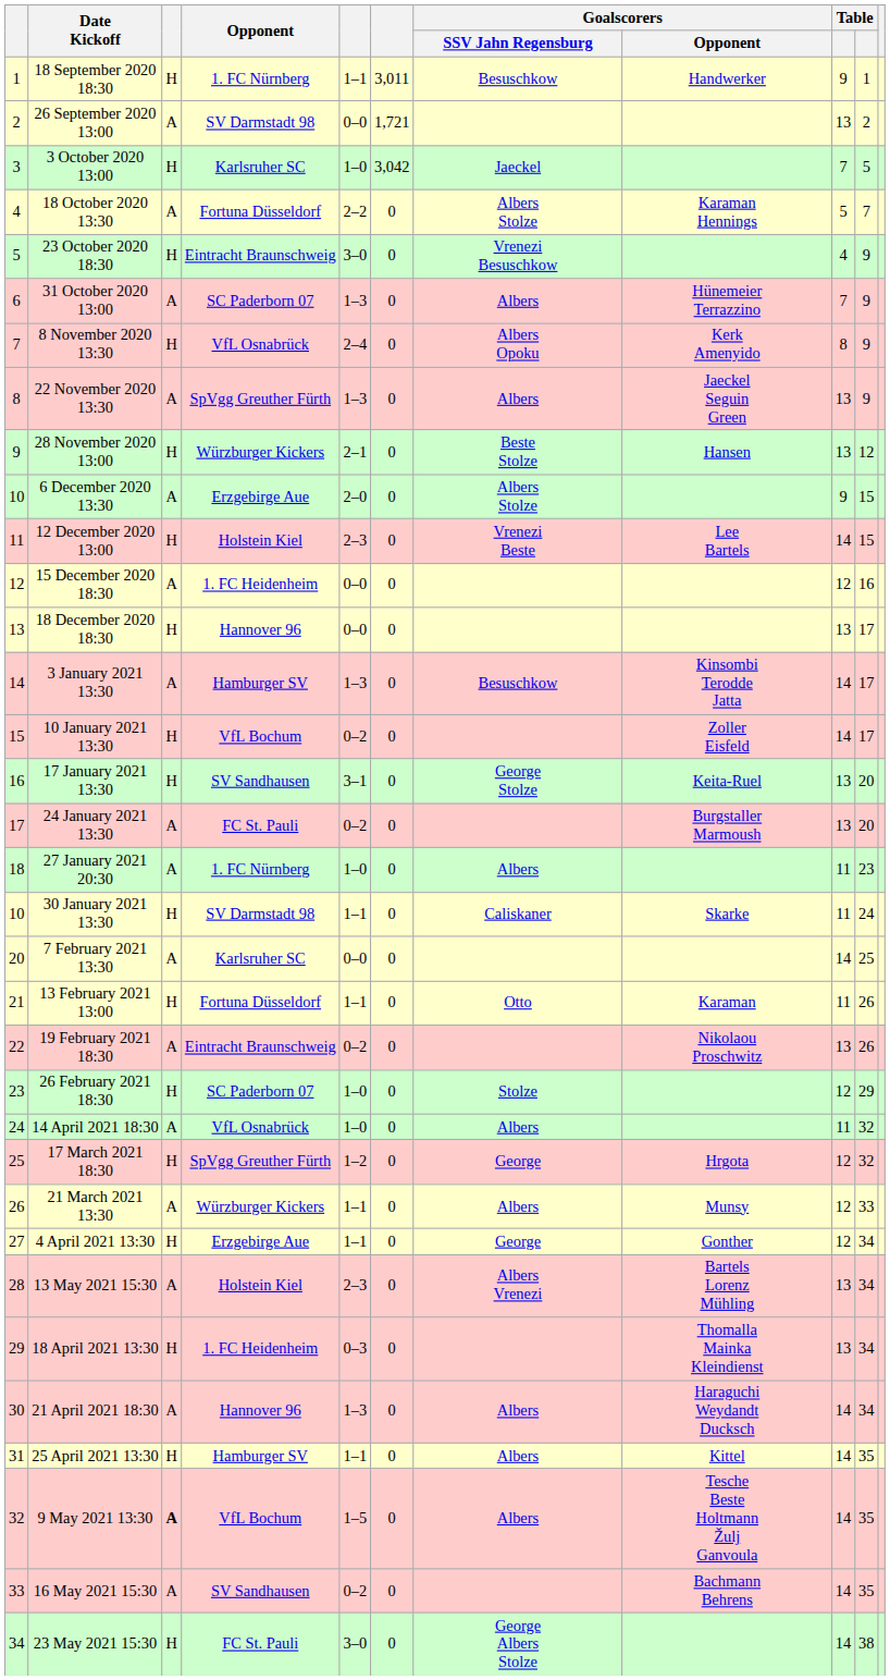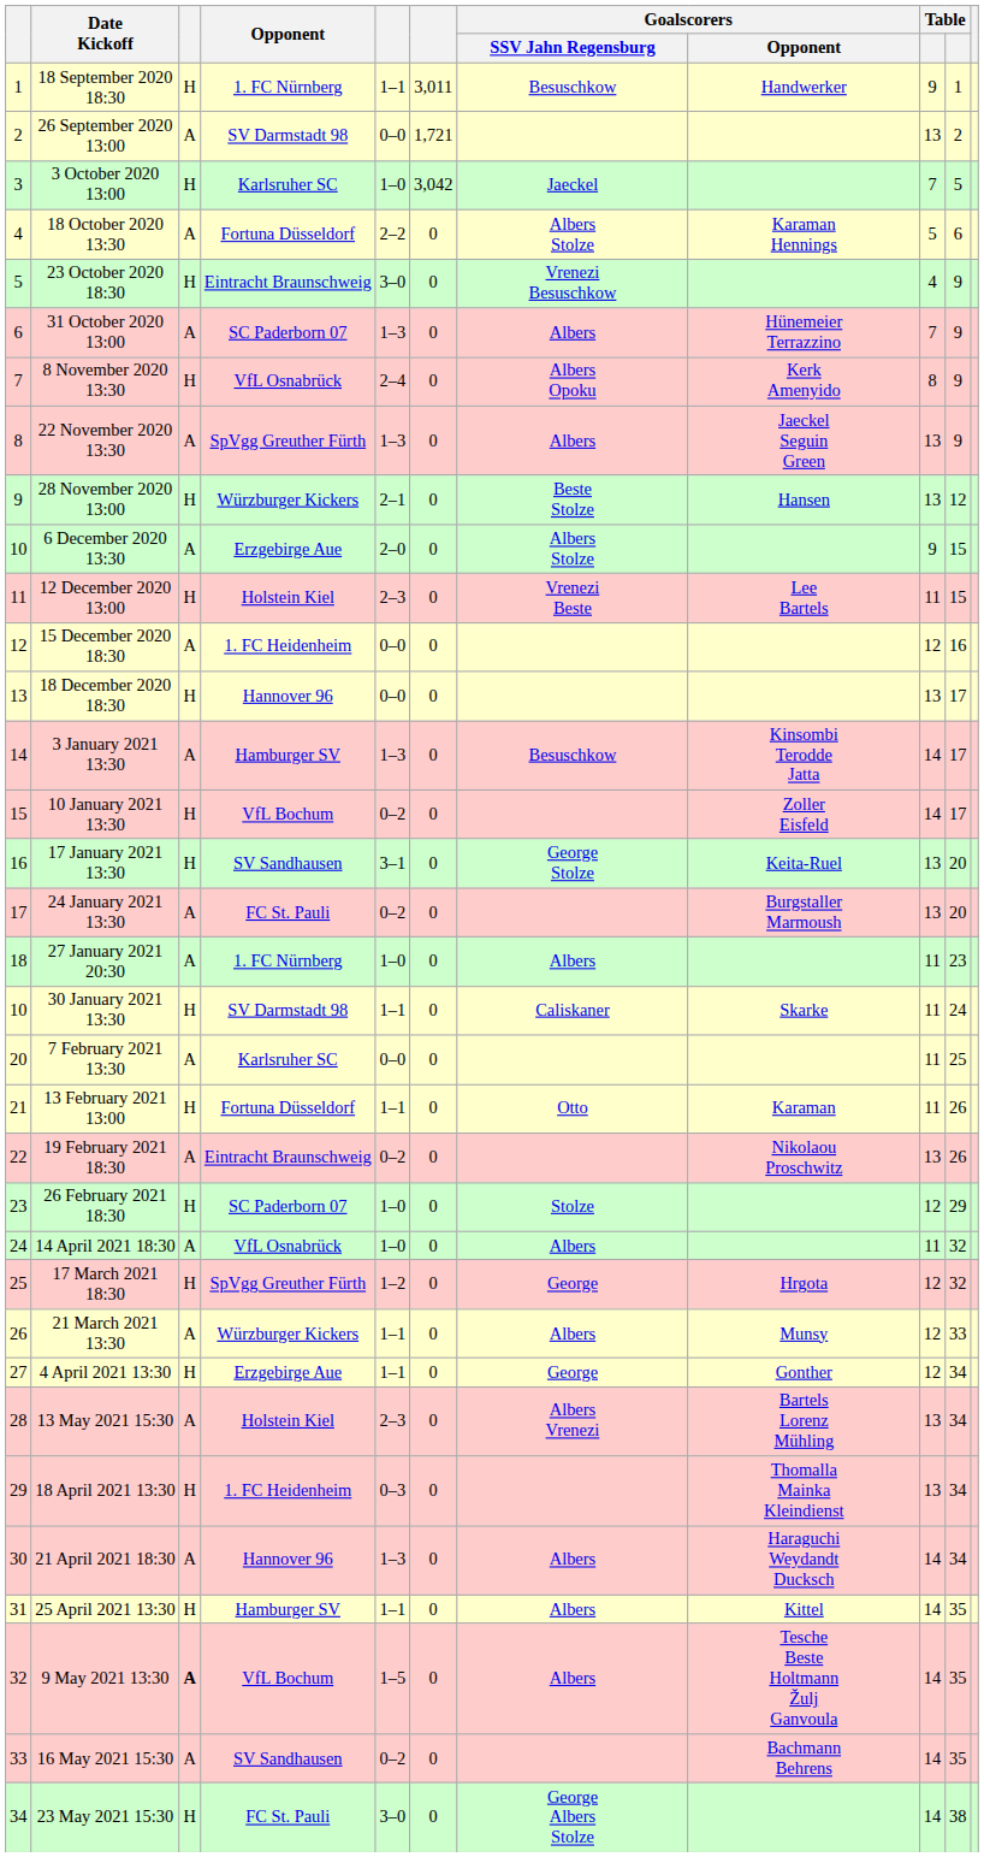18 October 2020 13:30 | column 10: 7 -> 6
12 December 2020 13:00 | column 9: 14 -> 11
7 February 2021 13:30 | column 9: 14 -> 11
